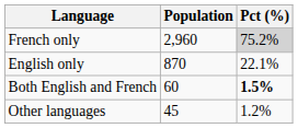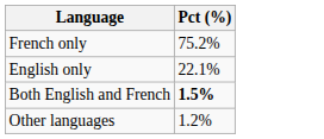- column: Population | 2,960 | 870 | 60 | 45
French only | Pct (%): lightgrey background -> no background
